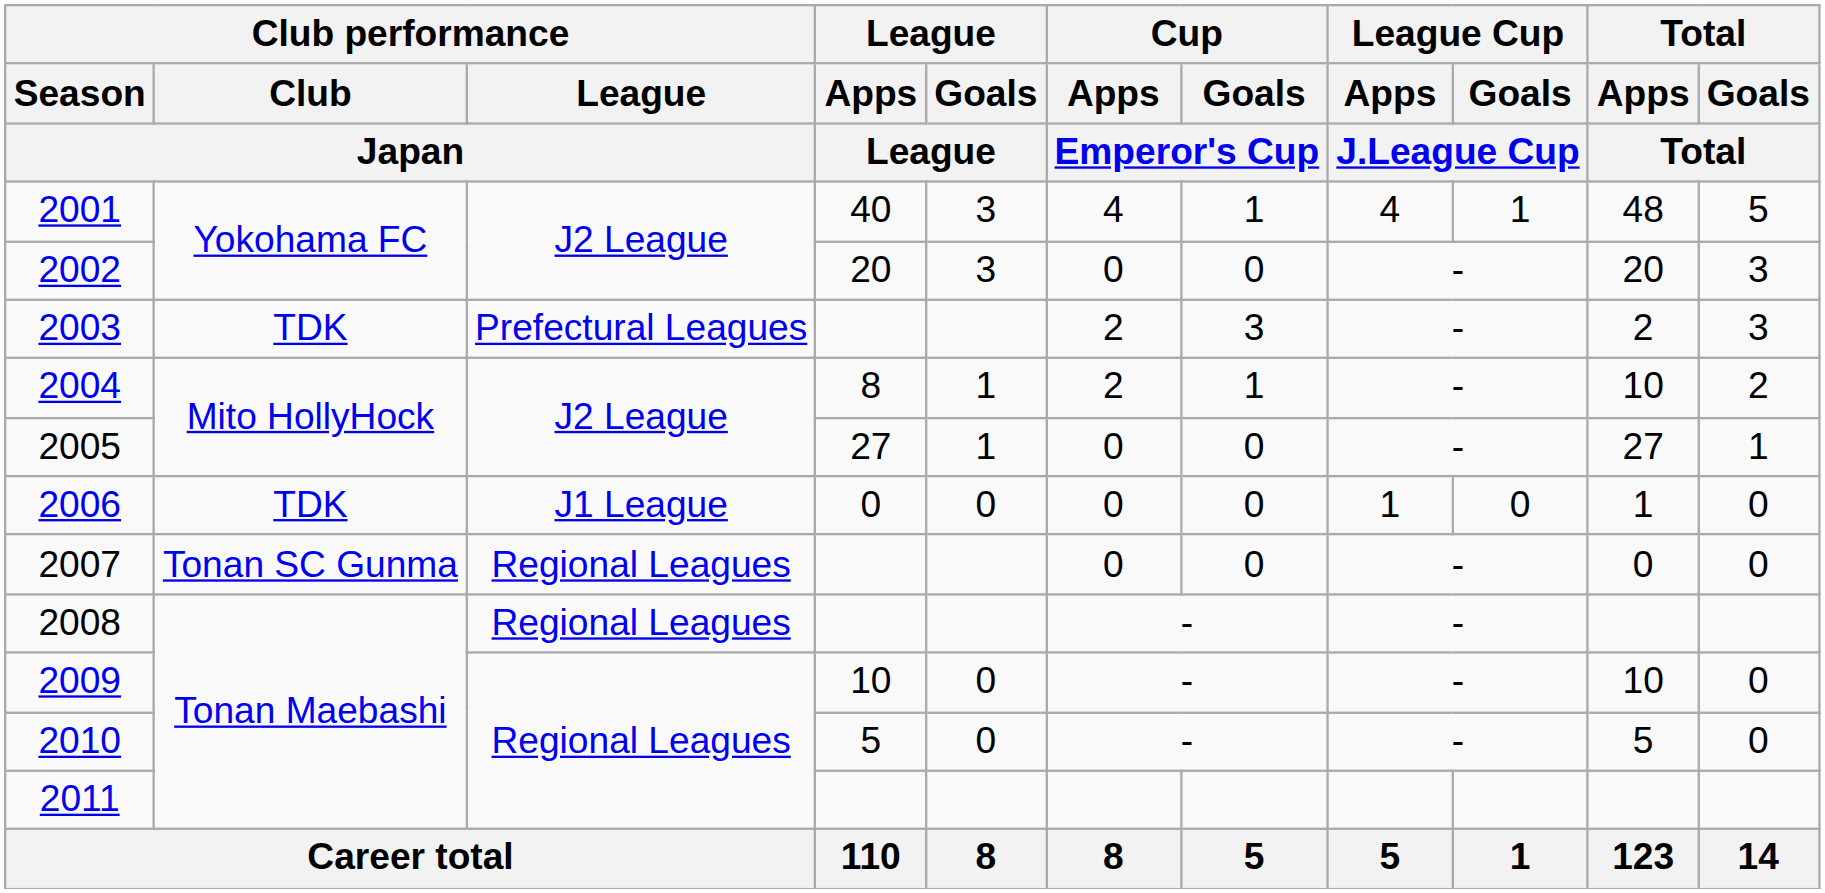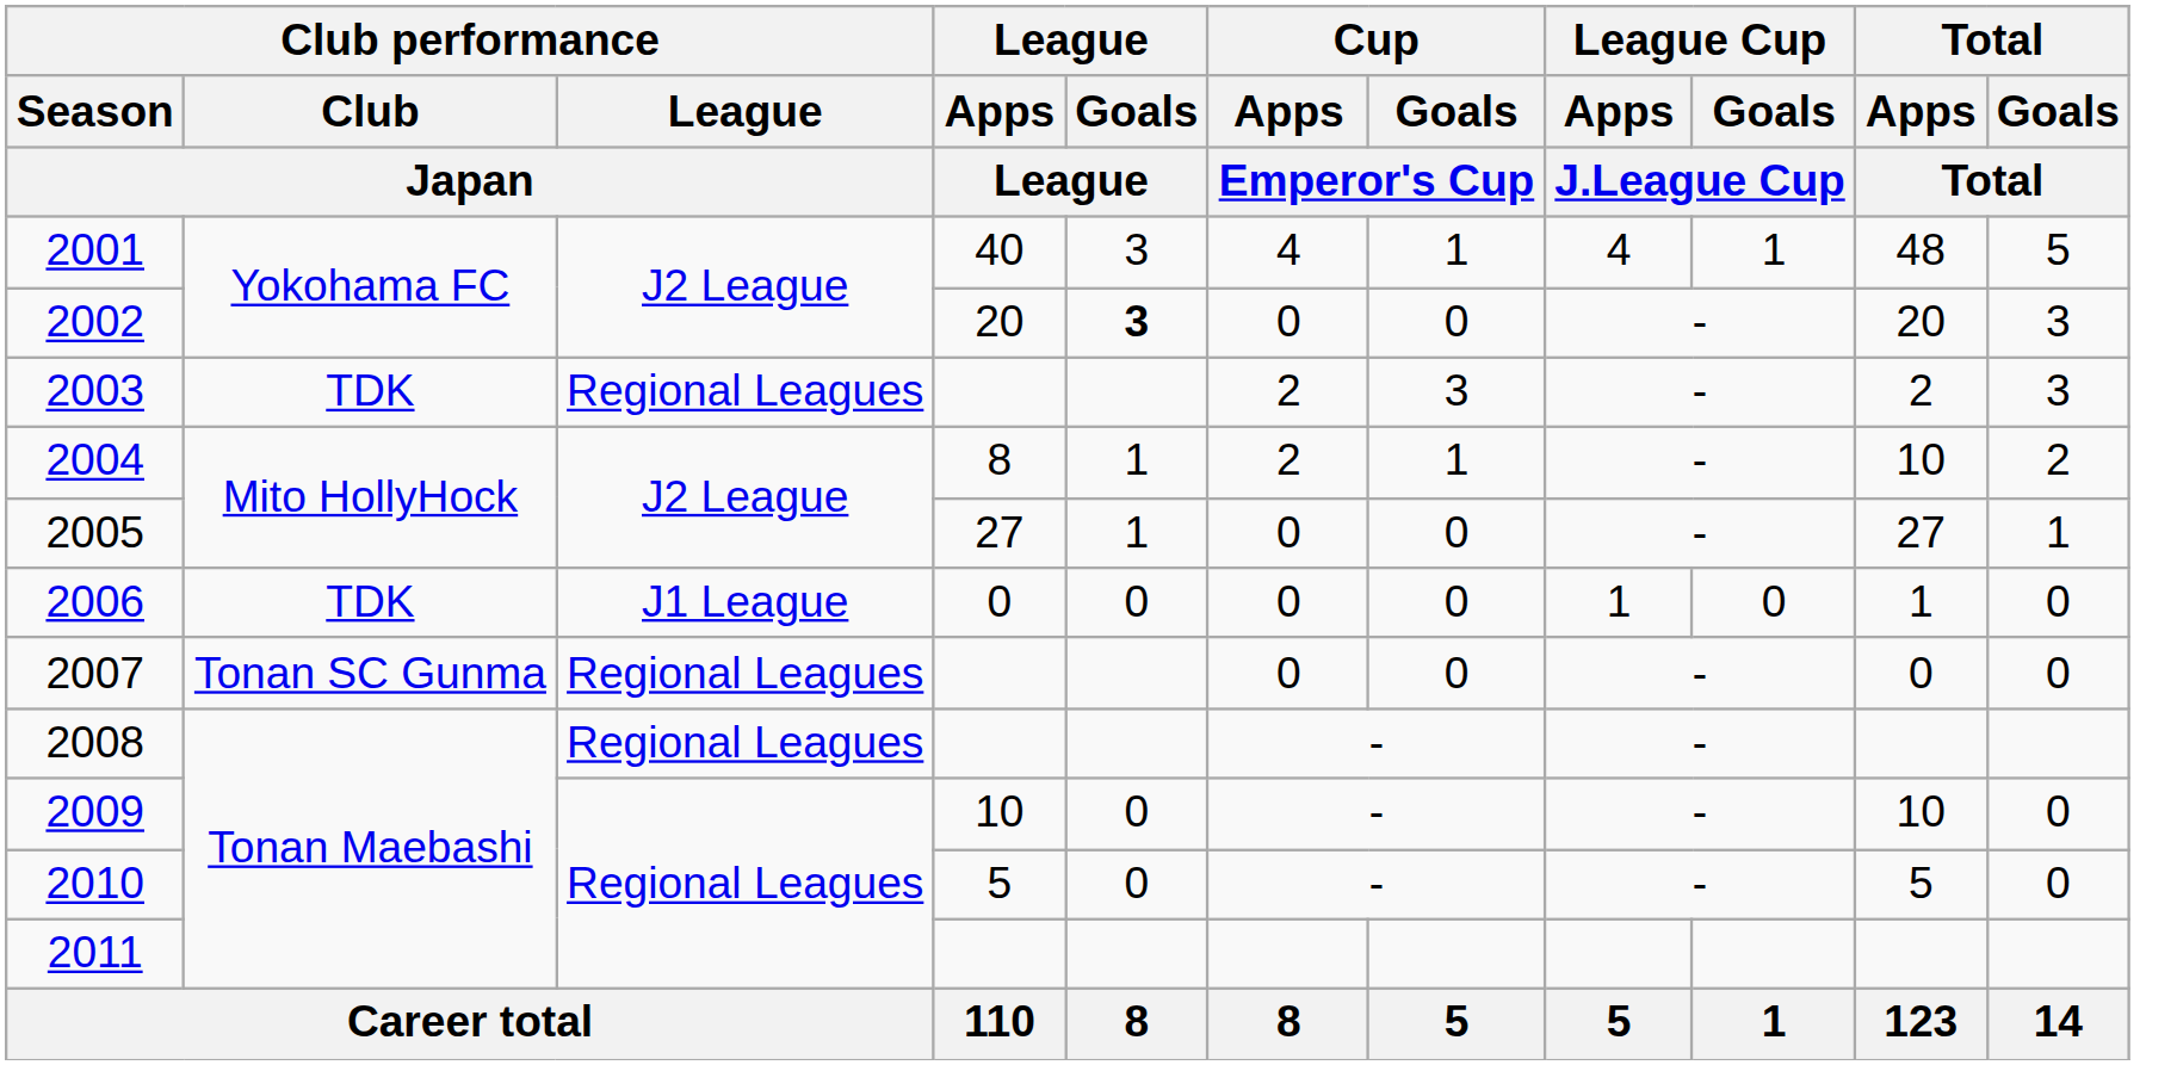2002 | League / Goals / League: normal -> bold
2003 | Club performance / League / Japan: Prefectural Leagues -> Regional Leagues
